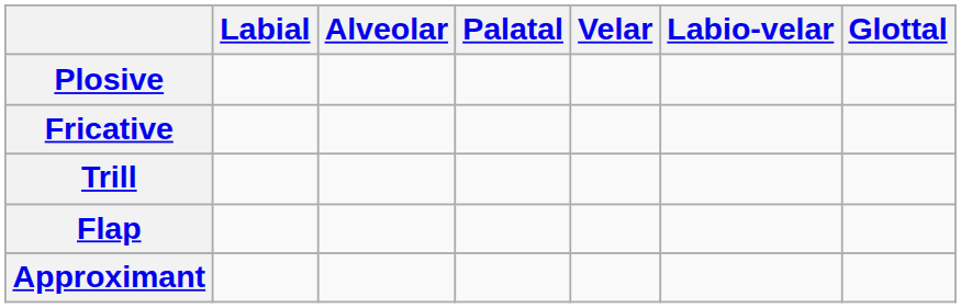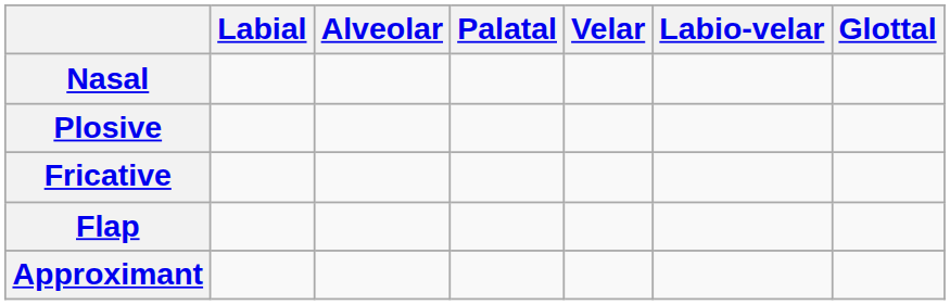+ row: Nasal
- row: Trill
